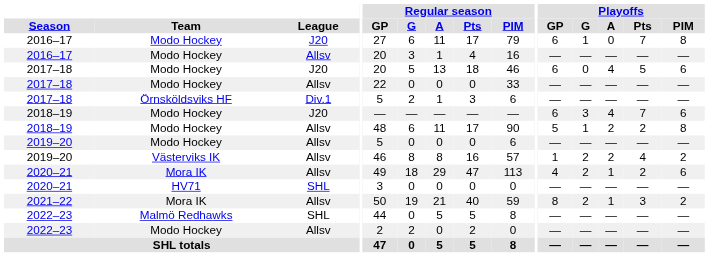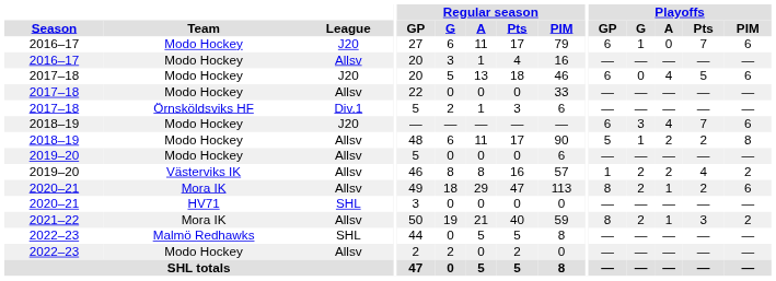2016–17 / J20 | Playoffs / PIM: 8 -> 6
2020–21 / Allsv | Playoffs / GP: 4 -> 8
